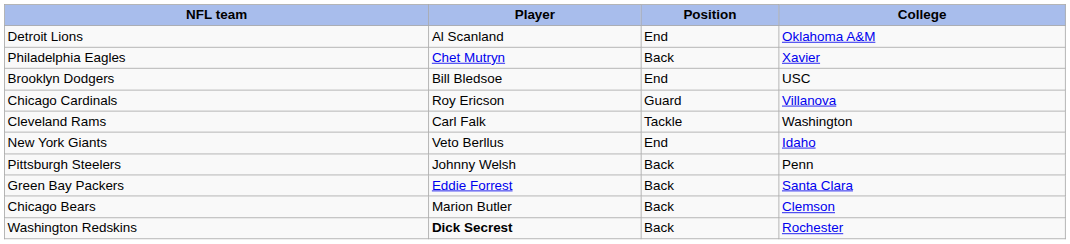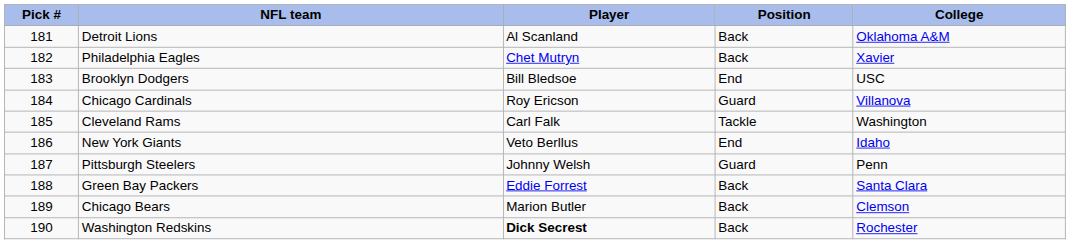+ column: Pick # | 181 | 182 | 183 | 184 | 185 | 186 | 187 | 188 | 189 | 190
Detroit Lions | Position: End -> Back
Pittsburgh Steelers | Position: Back -> Guard
